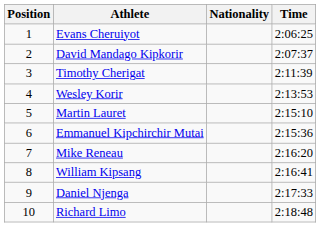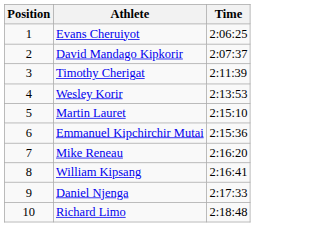- column: Nationality
